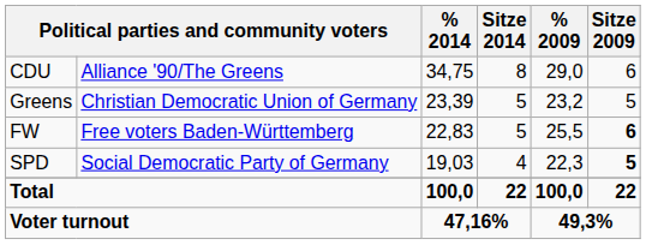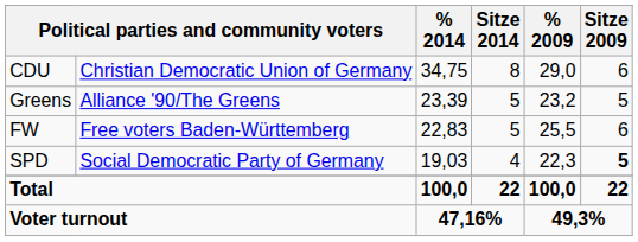CDU | column 2: Alliance '90/The Greens -> Christian Democratic Union of Germany
Greens | column 2: Christian Democratic Union of Germany -> Alliance '90/The Greens
FW | Sitze 2009: bold -> normal
